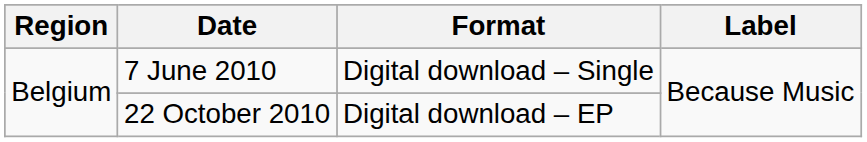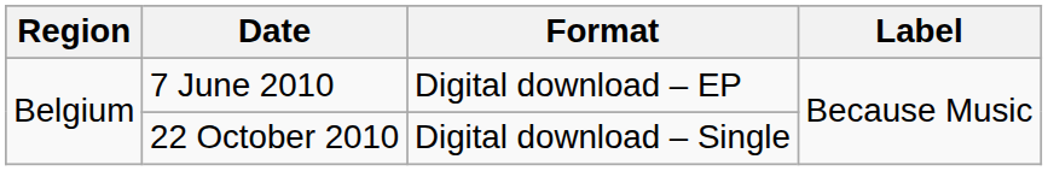7 June 2010 | Format: Digital download – Single -> Digital download – EP
22 October 2010 | Format: Digital download – EP -> Digital download – Single
